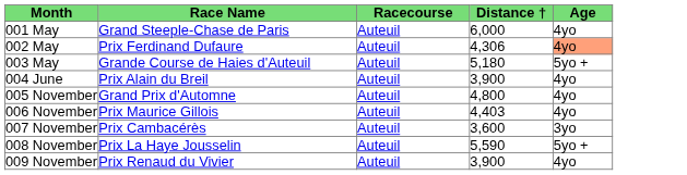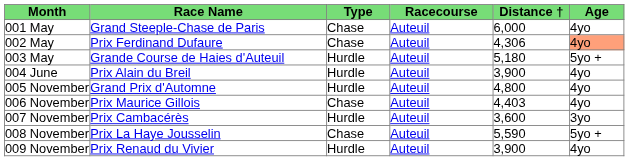+ column: Type | Chase | Chase | Hurdle | Hurdle | Hurdle | Chase | Hurdle | Chase | Hurdle
